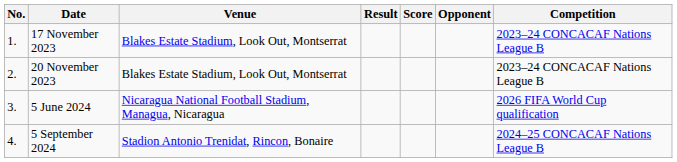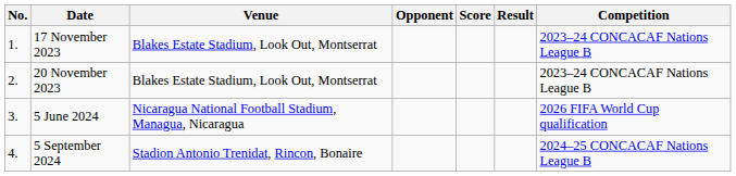columns swapped: Opponent <-> Result
